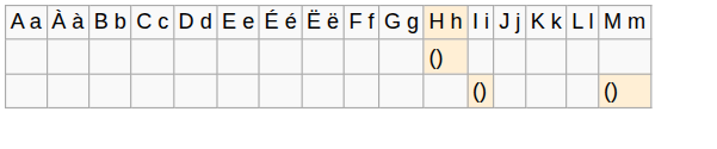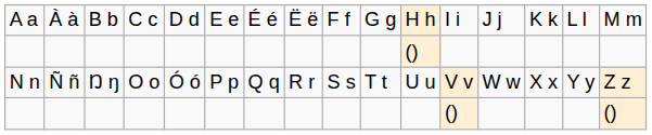+ row: N n | Ñ ñ | Ŋ ŋ | O o | Ó ó | P p | Q q | R r | S s | T t | U u | V v | W w | X x | Y y | Z z
